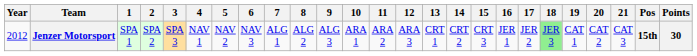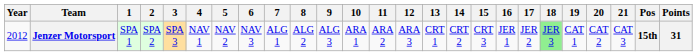Jenzer Motorsport | Points: 30 -> 31
